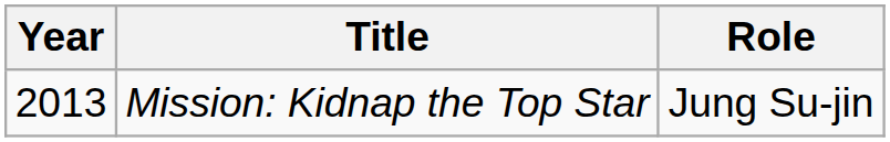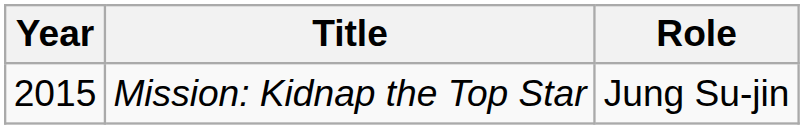Mission: Kidnap the Top Star | Year: 2013 -> 2015
